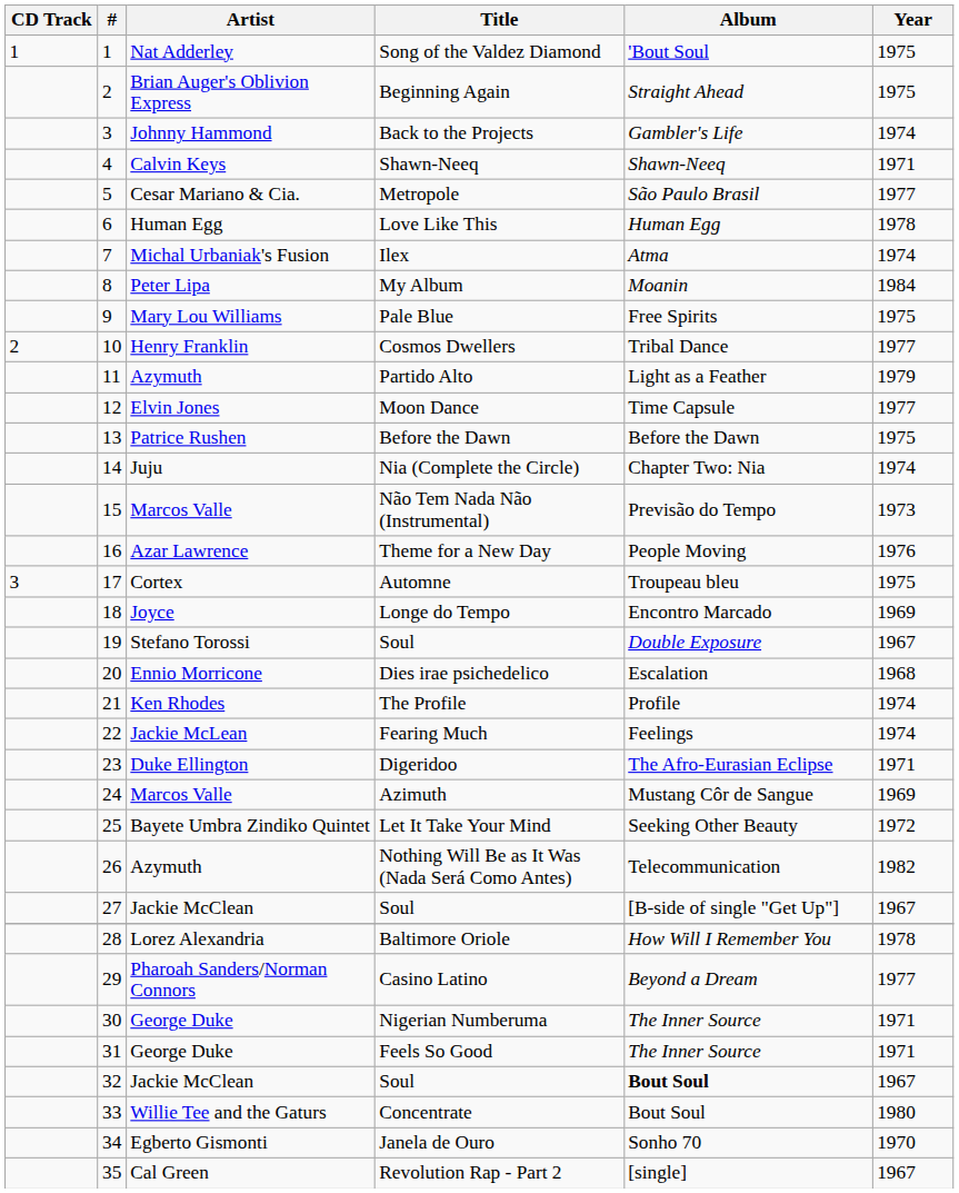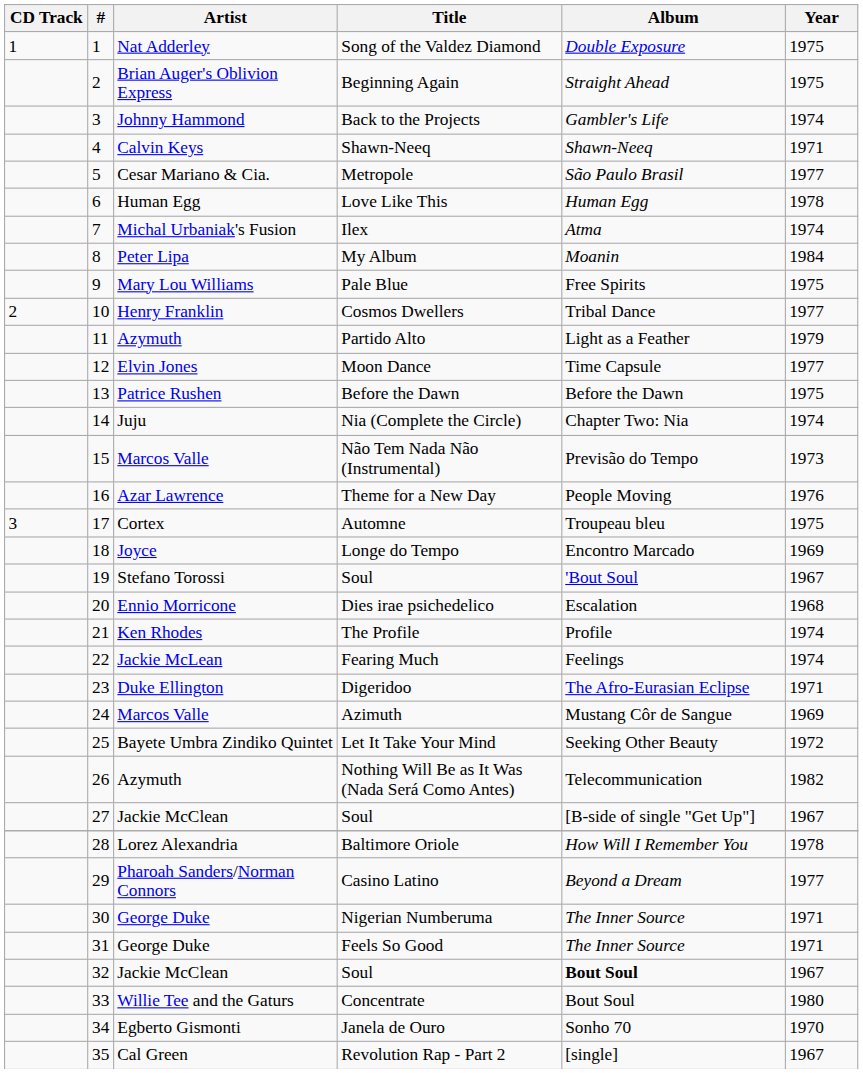Song of the Valdez Diamond | Album: 'Bout Soul -> Double Exposure
19 / Soul | Album: Double Exposure -> 'Bout Soul
